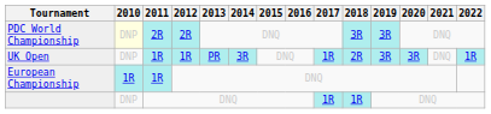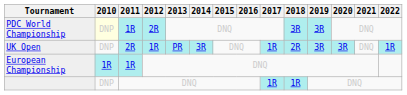PDC World Championship | 2011: 2R -> 1R
UK Open | 2011: 1R -> 2R
